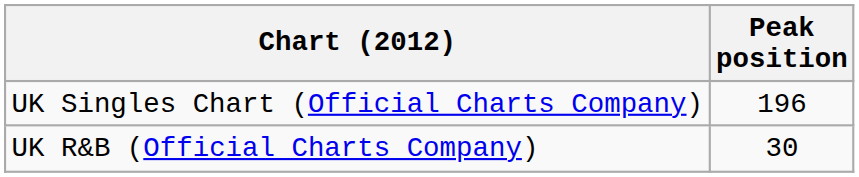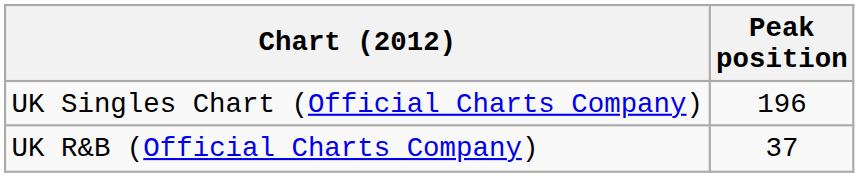UK R&B (Official Charts Company) | Peak position: 30 -> 37
